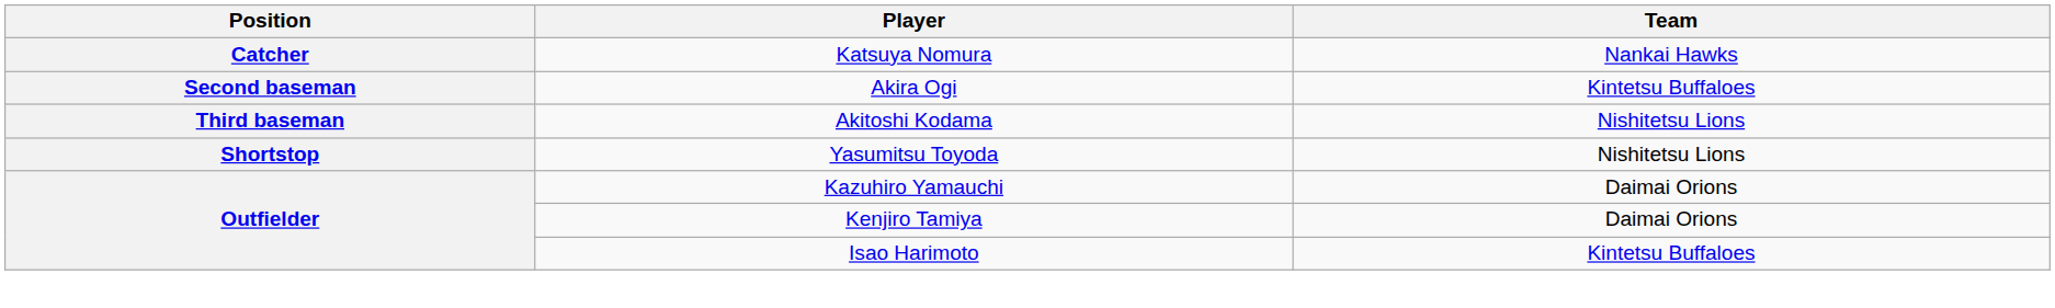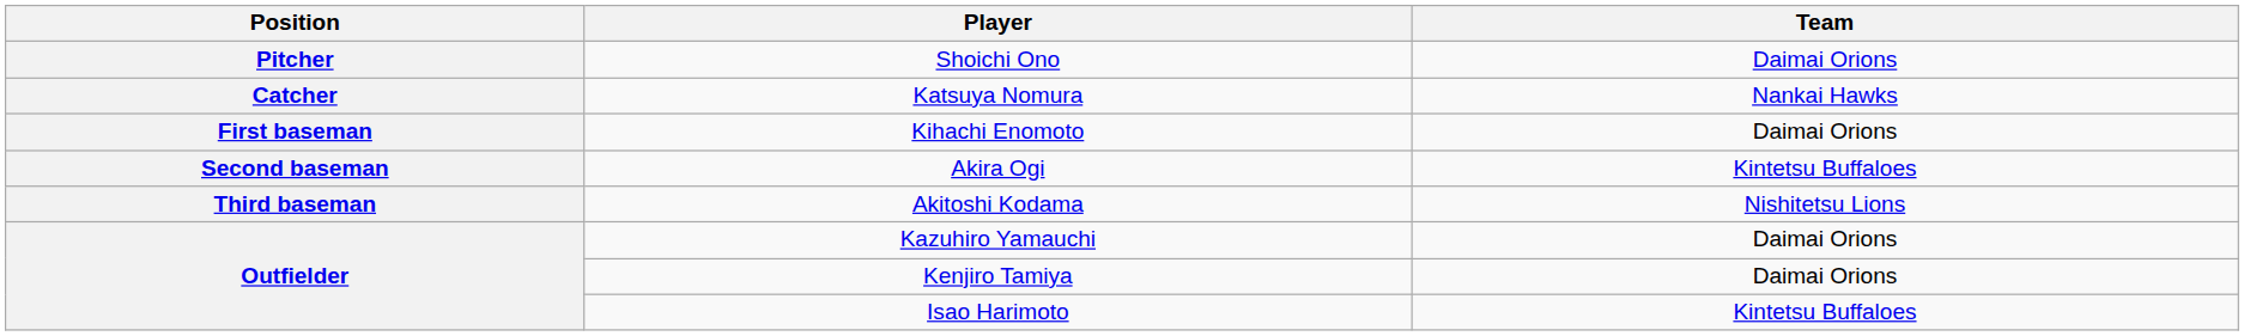+ row: Pitcher | Shoichi Ono | Daimai Orions
+ row: First baseman | Kihachi Enomoto | Daimai Orions
- row: Shortstop | Yasumitsu Toyoda | Nishitetsu Lions
